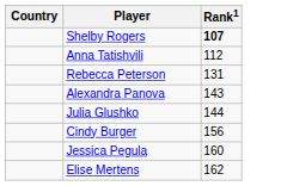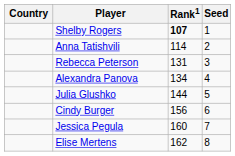+ column: Seed | 1 | 2 | 3 | 4 | 5 | 6 | 7 | 8
Anna Tatishvili | Rank1: 112 -> 114
Alexandra Panova | Rank1: 143 -> 134
